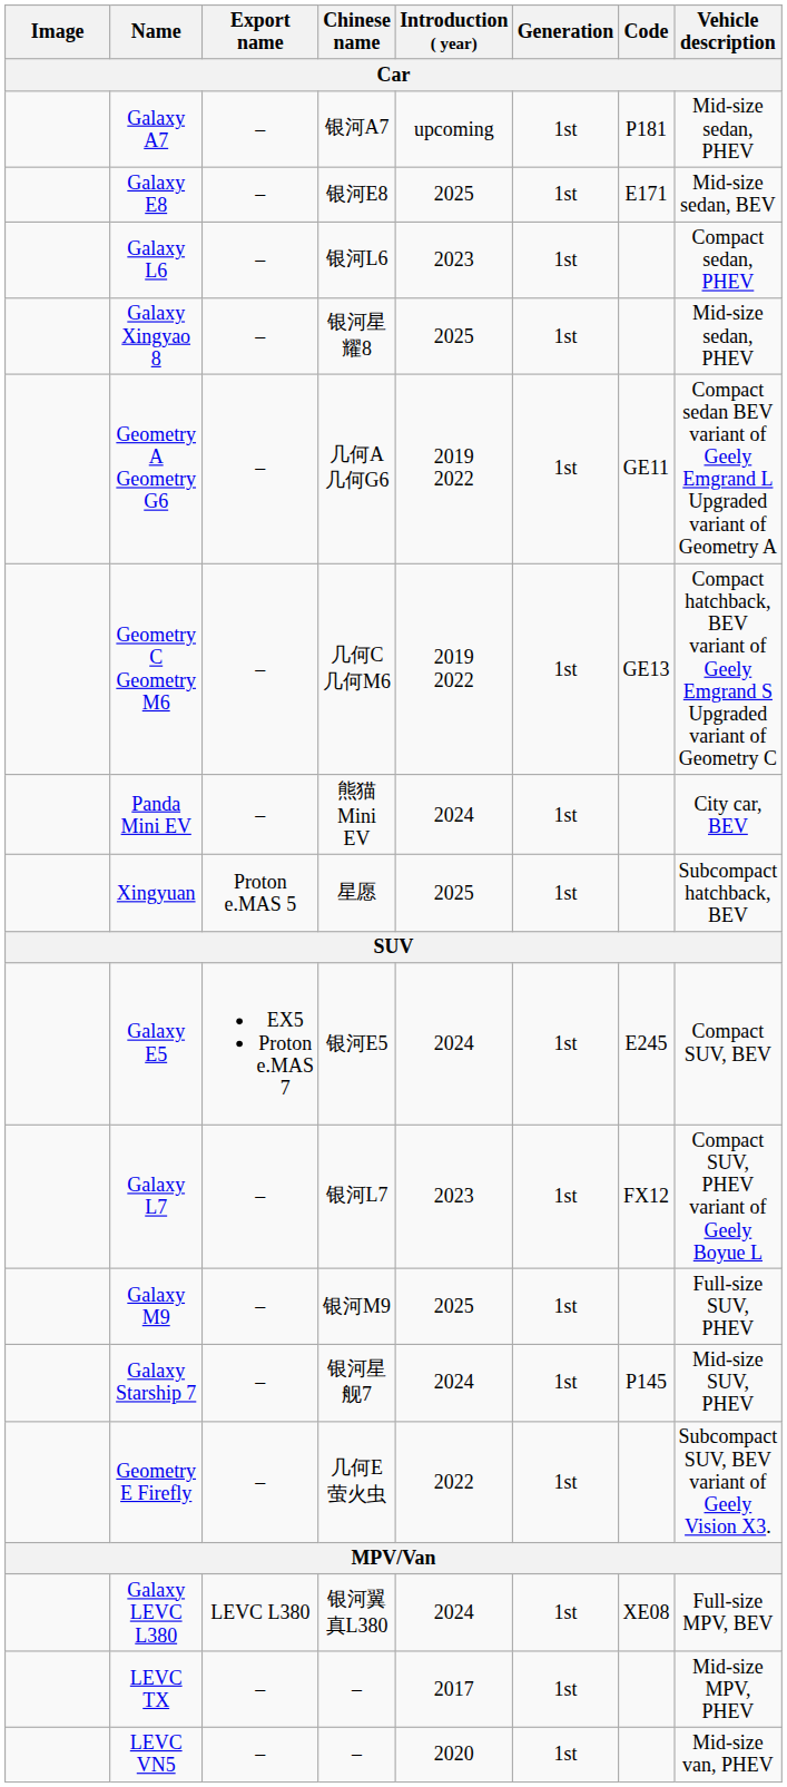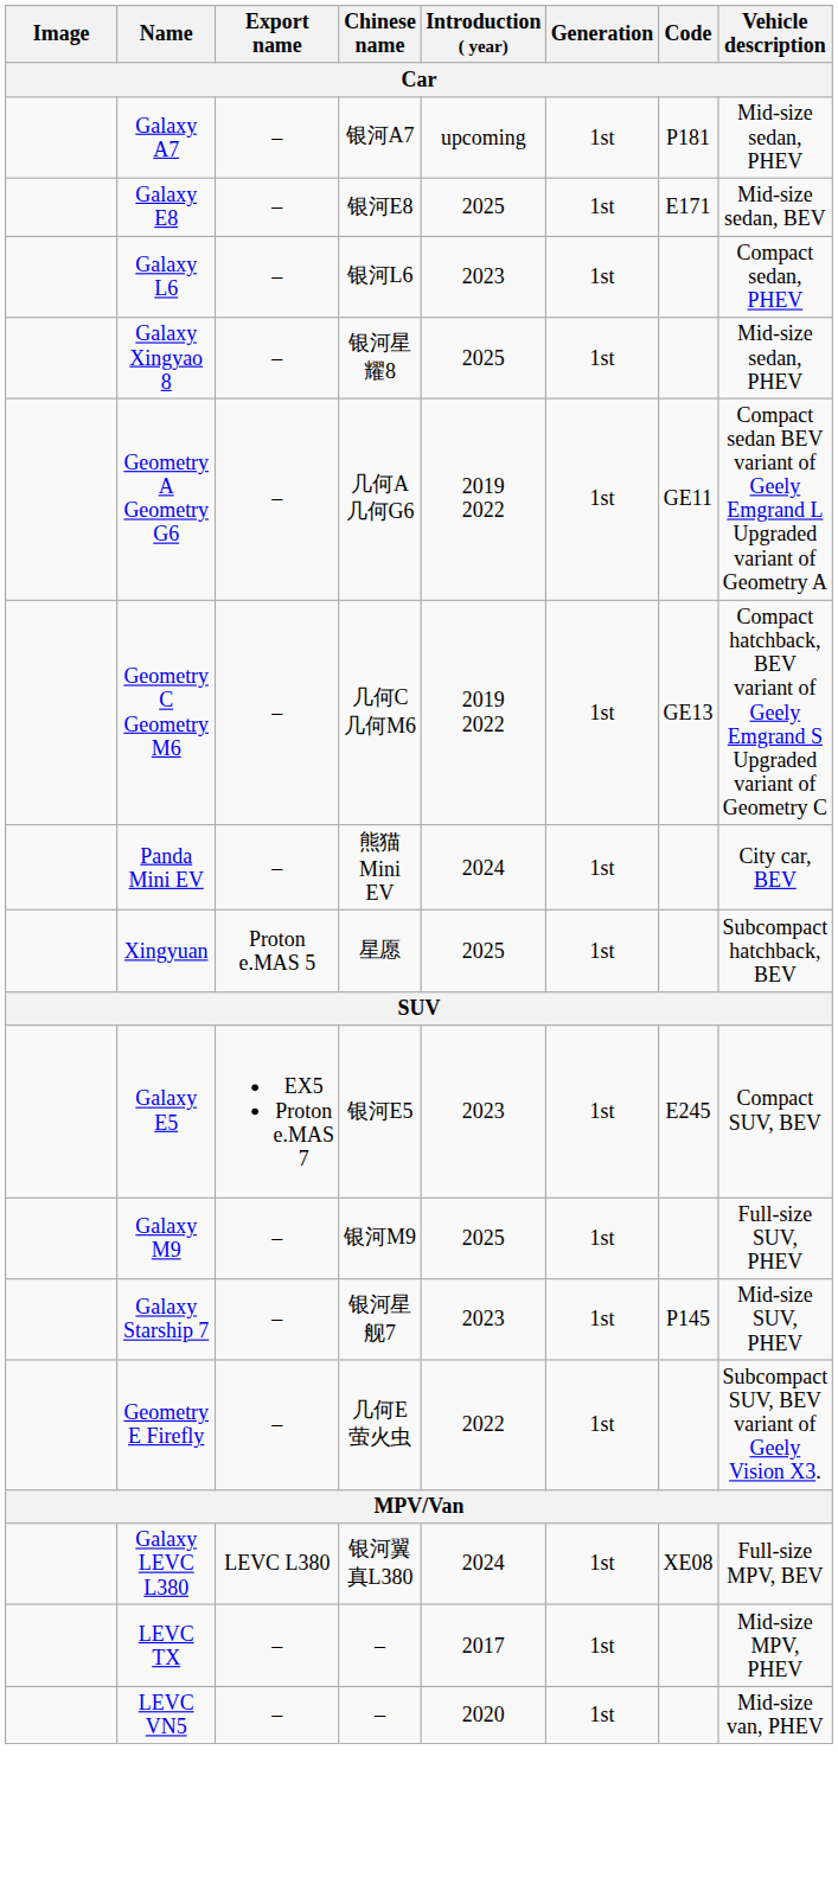Galaxy E5 | Introduction ( year): 2024 -> 2023
- row: Galaxy L7 | – | 银河L7 | 2023 | 1st | FX12 | Compact SUV, PHEV variant of Geely Boyue L
Galaxy Starship 7 | Introduction ( year): 2024 -> 2023
